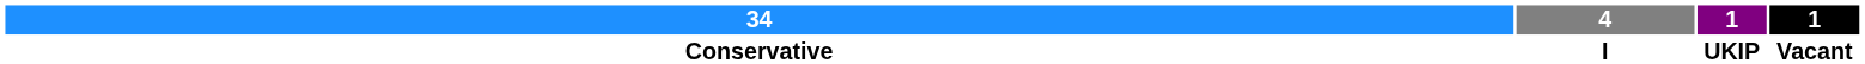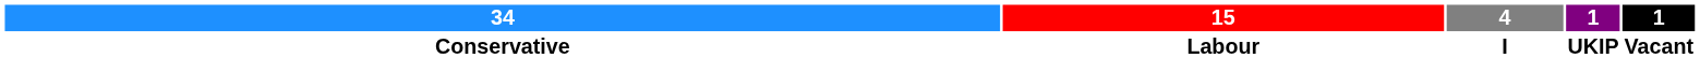+ column: 15 | Labour
